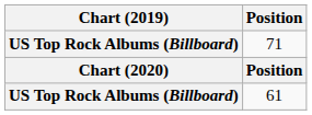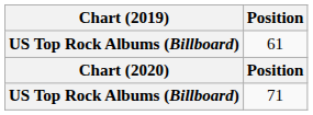rows swapped: 61 <-> 71
